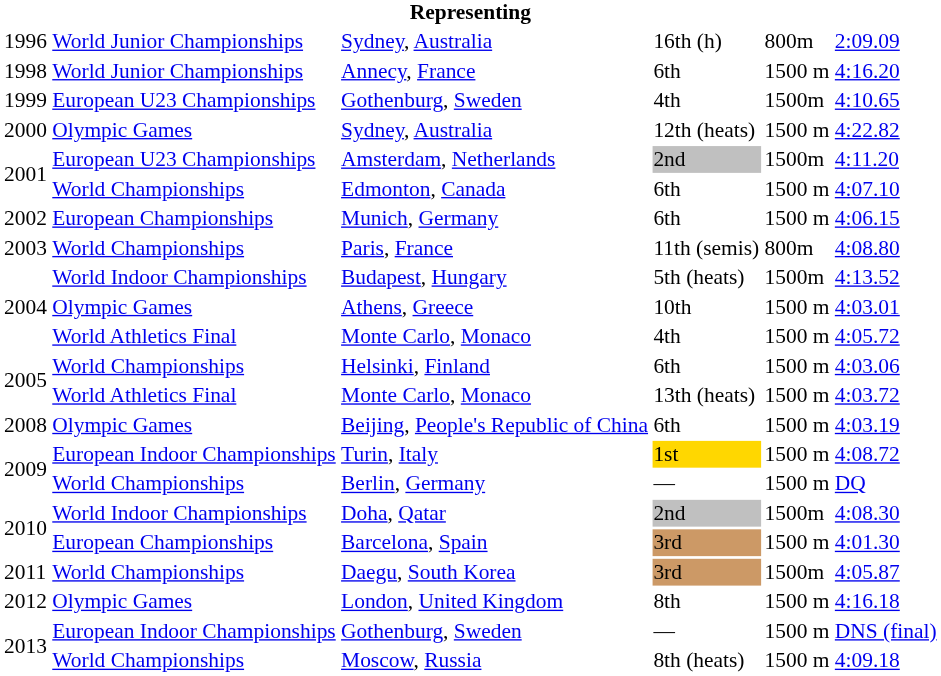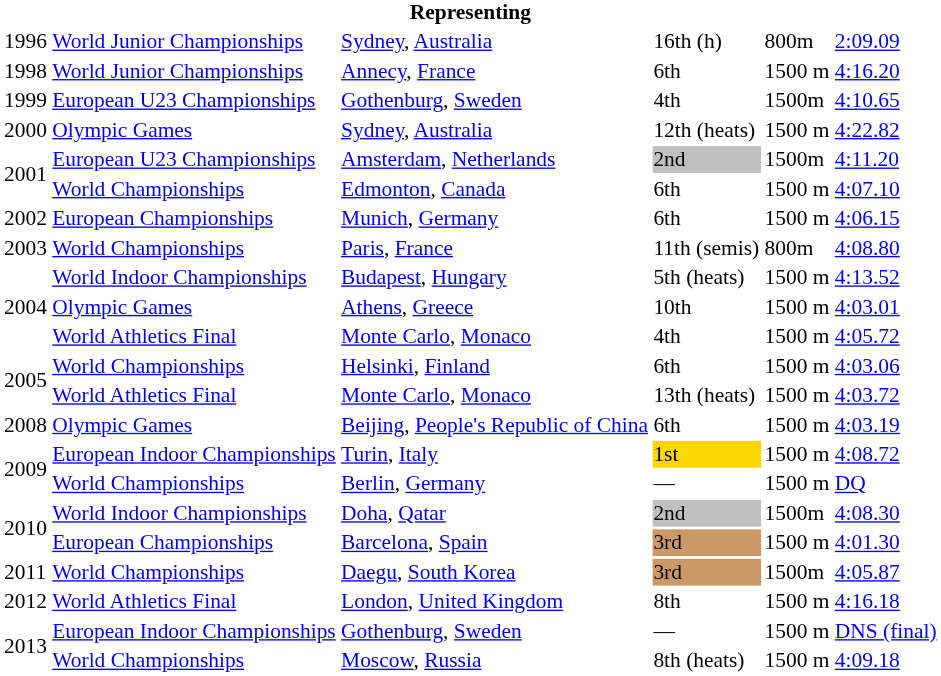Budapest, Hungary | column 5: 1500m -> 1500 m
London, United Kingdom | column 2: Olympic Games -> World Athletics Final
